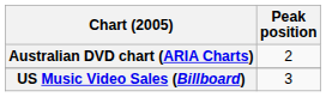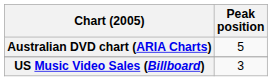Australian DVD chart (ARIA Charts) | Peak position: 2 -> 5
